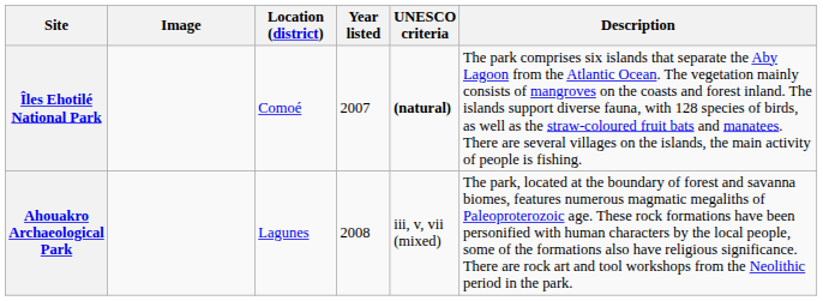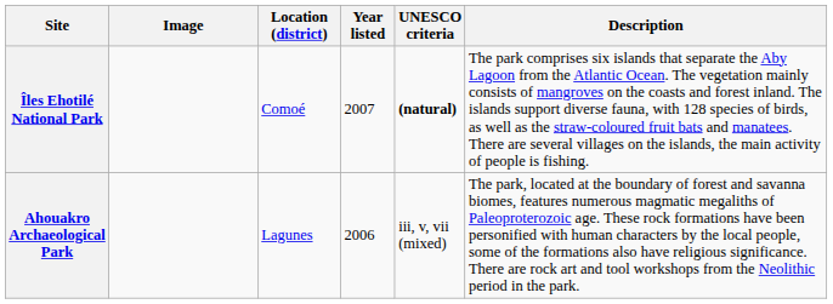Ahouakro Archaeological Park | Year listed: 2008 -> 2006
